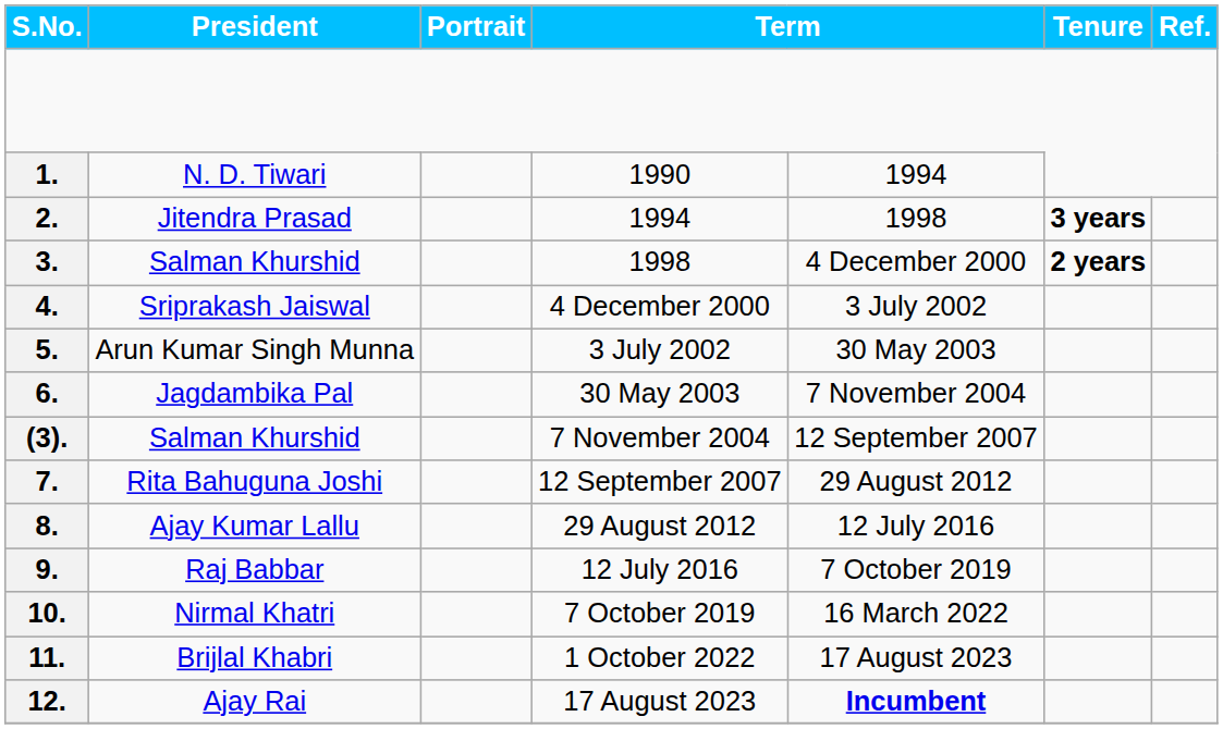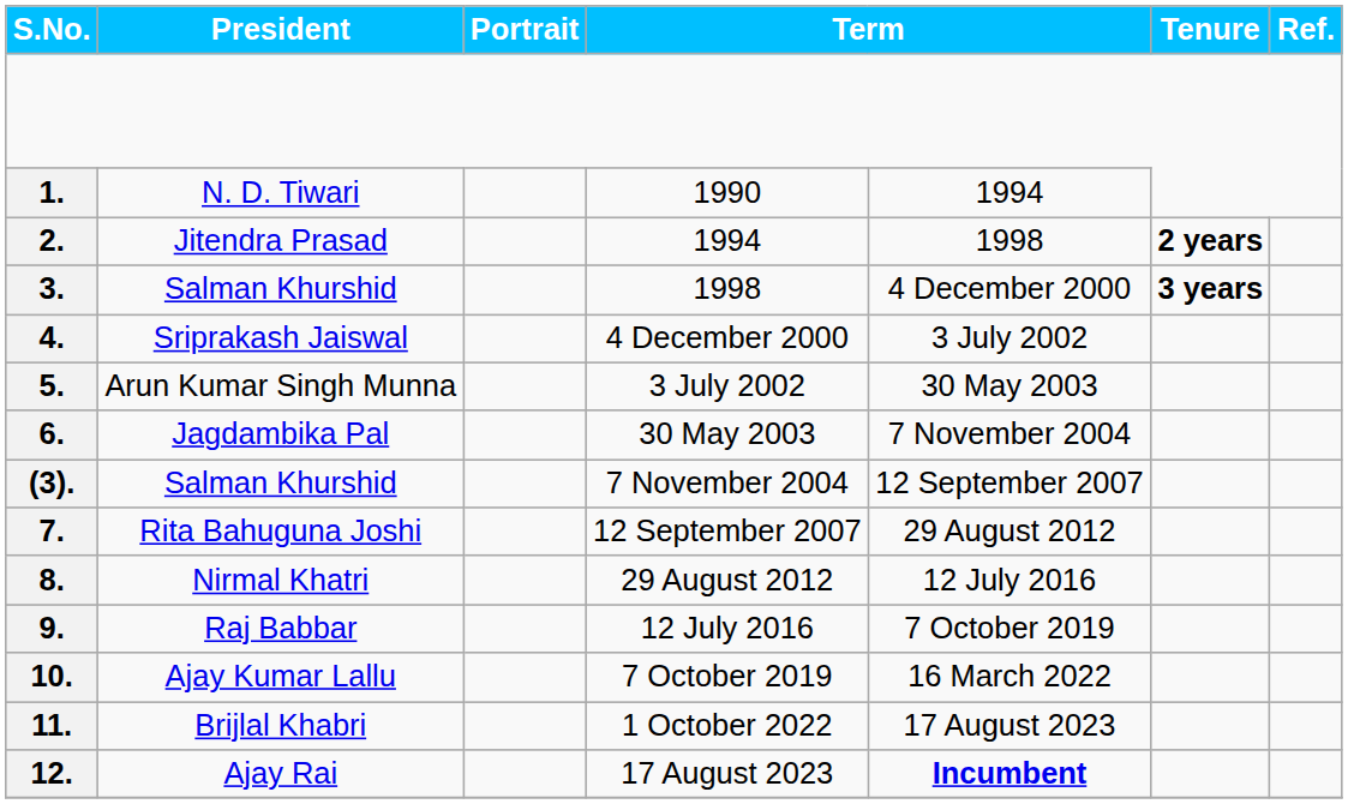2. | Tenure: 3 years -> 2 years
3. | Tenure: 2 years -> 3 years
8. | President: Ajay Kumar Lallu -> Nirmal Khatri
10. | President: Nirmal Khatri -> Ajay Kumar Lallu
